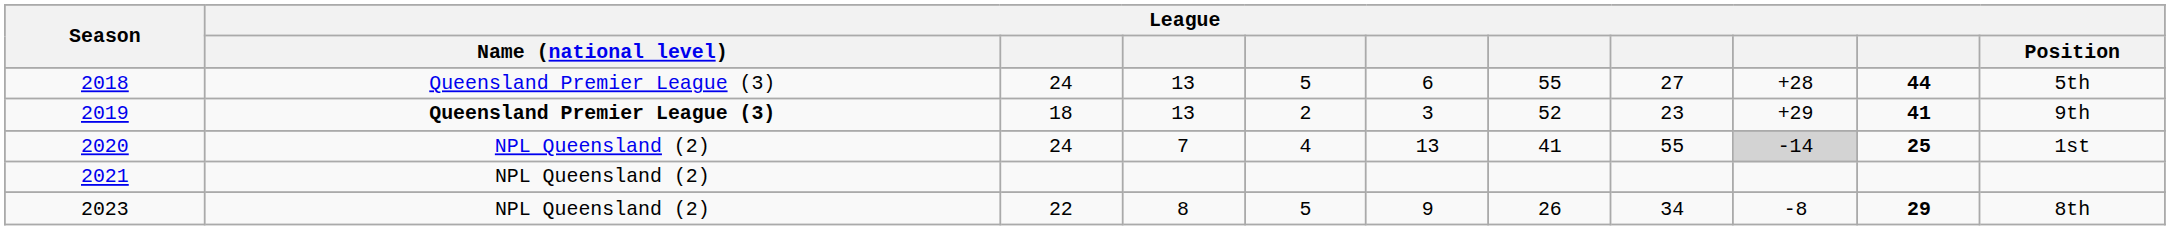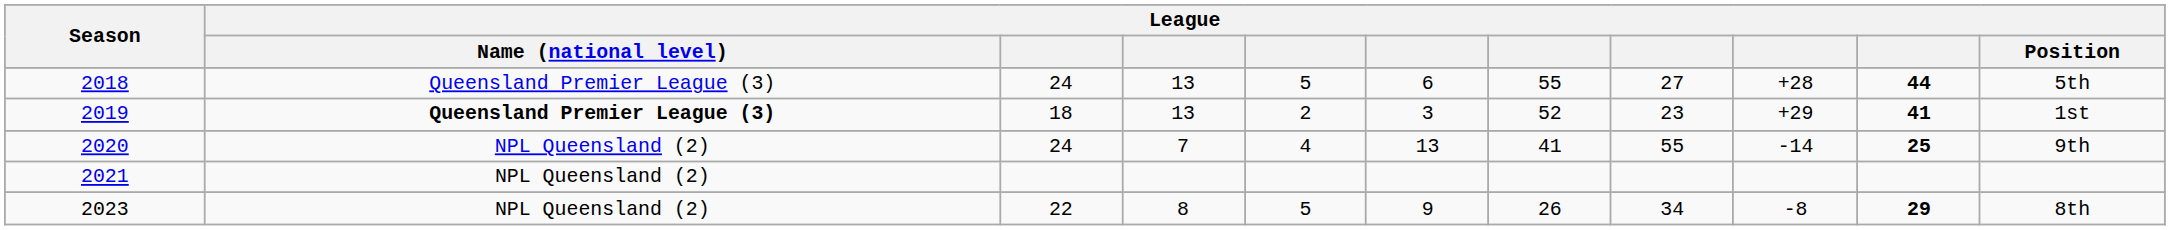2019 | League / Position: 9th -> 1st
2020 | column 9: lightgrey background -> no background
2020 | League / Position: 1st -> 9th
